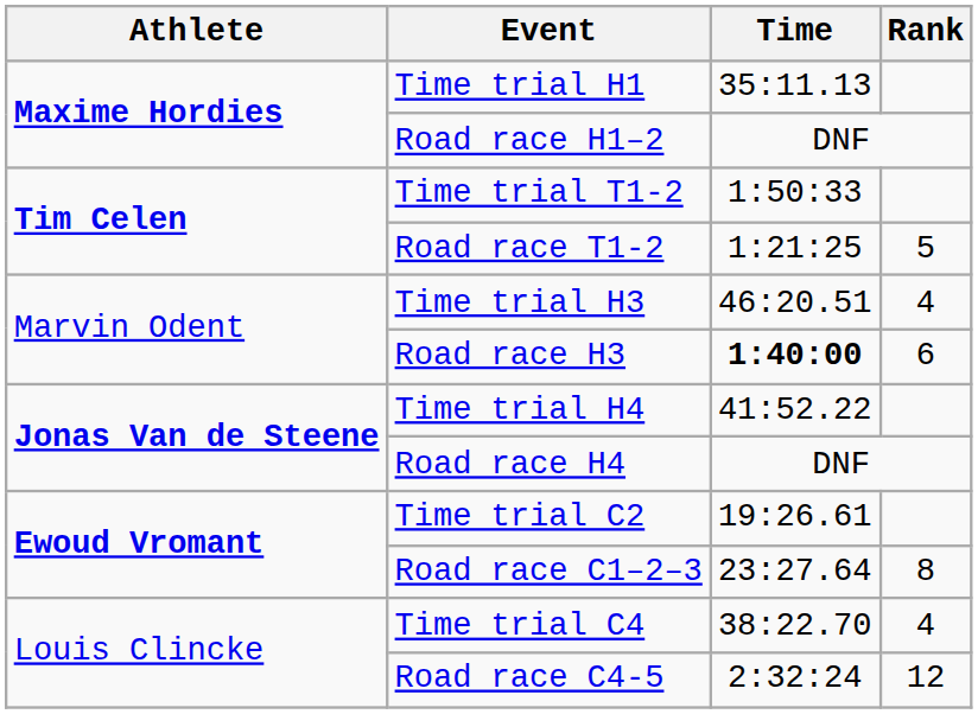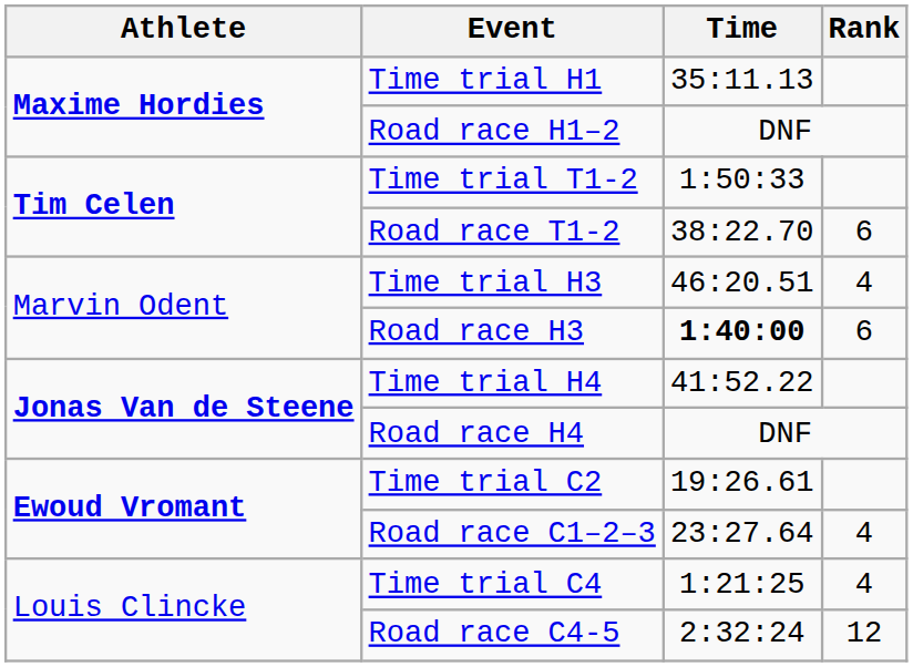Road race T1-2 | Time: 1:21:25 -> 38:22.70
Road race T1-2 | Rank: 5 -> 6
Road race C1–2–3 | Rank: 8 -> 4
Time trial C4 | Time: 38:22.70 -> 1:21:25
